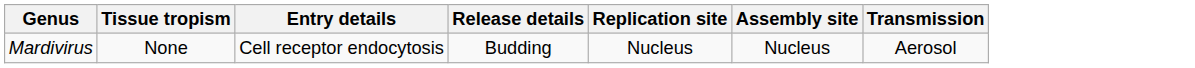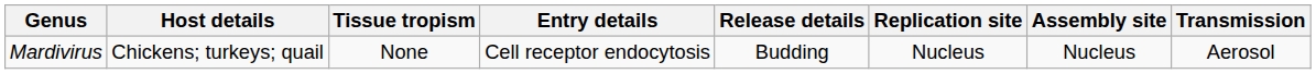+ column: Host details | Chickens; turkeys; quail
